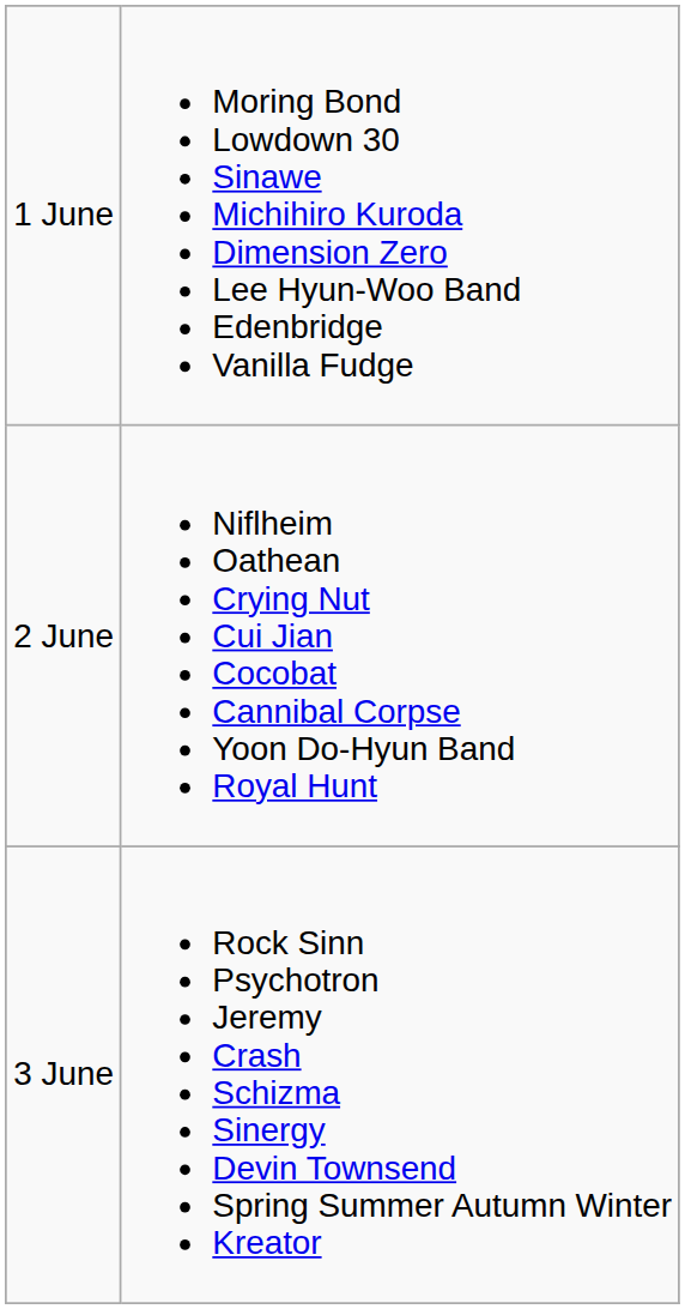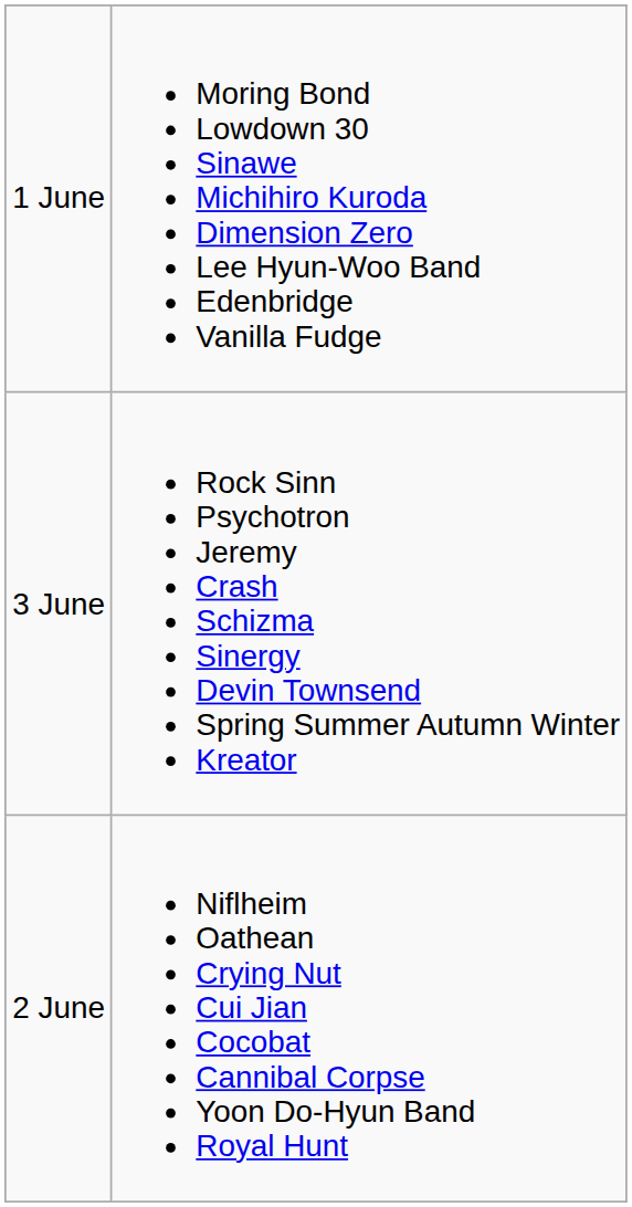rows swapped: 2 June <-> 3 June
